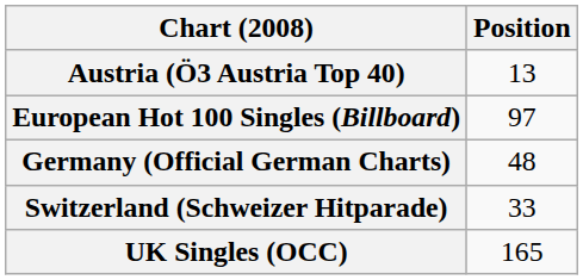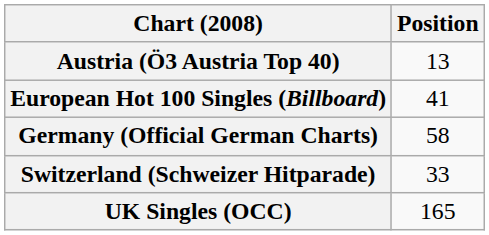European Hot 100 Singles (Billboard) | Position: 97 -> 41
Germany (Official German Charts) | Position: 48 -> 58
